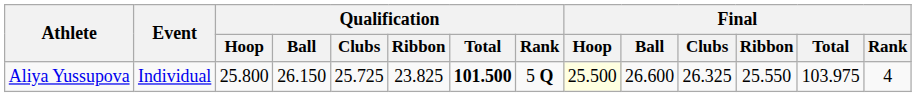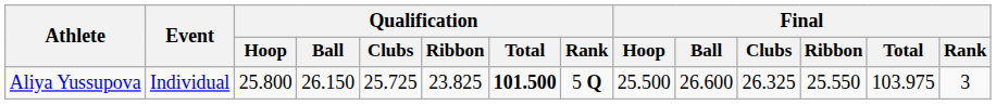Aliya Yussupova | Final / Hoop: lightyellow background -> no background
Aliya Yussupova | Final / Rank: 4 -> 3
